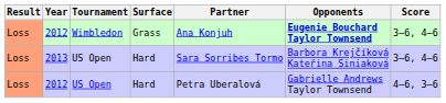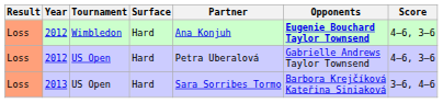2012 / Wimbledon | Surface: Grass -> Hard
2012 / Wimbledon | Score: 3–6, 4–6 -> 4–6, 3–6
rows swapped: 2012 / US Open <-> 2013
